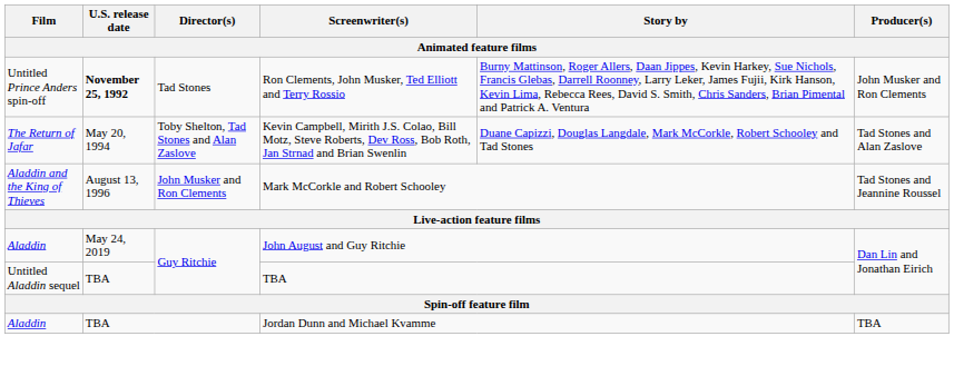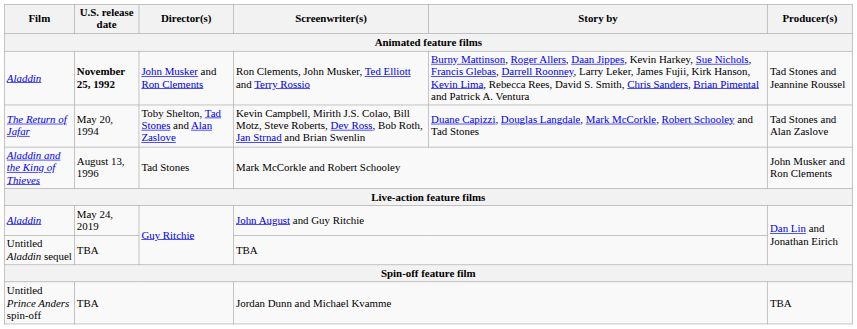Ron Clements, John Musker, Ted Elliott and Terry Rossio | Film: Untitled Prince Anders spin-off -> Aladdin
Ron Clements, John Musker, Ted Elliott and Terry Rossio | Director(s): Tad Stones -> John Musker and Ron Clements
Ron Clements, John Musker, Ted Elliott and Terry Rossio | Producer(s): John Musker and Ron Clements -> Tad Stones and Jeannine Roussel
Mark McCorkle and Robert Schooley | Director(s): John Musker and Ron Clements -> Tad Stones
Mark McCorkle and Robert Schooley | Producer(s): Tad Stones and Jeannine Roussel -> John Musker and Ron Clements
Jordan Dunn and Michael Kvamme | Film: Aladdin -> Untitled Prince Anders spin-off
